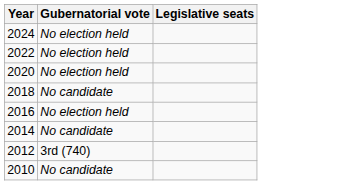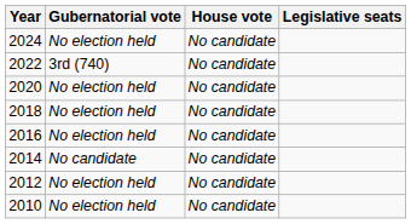+ column: House vote | No candidate | No candidate | No candidate | No candidate | No candidate | No candidate | No candidate | No candidate
2022 | Gubernatorial vote: No election held -> 3rd (740)
2018 | Gubernatorial vote: No candidate -> No election held
2012 | Gubernatorial vote: 3rd (740) -> No election held
2010 | Gubernatorial vote: No candidate -> No election held
